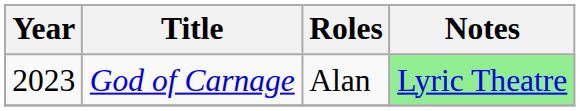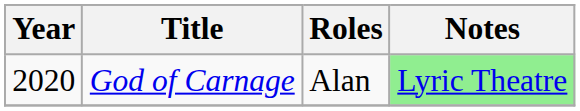God of Carnage | Year: 2023 -> 2020
